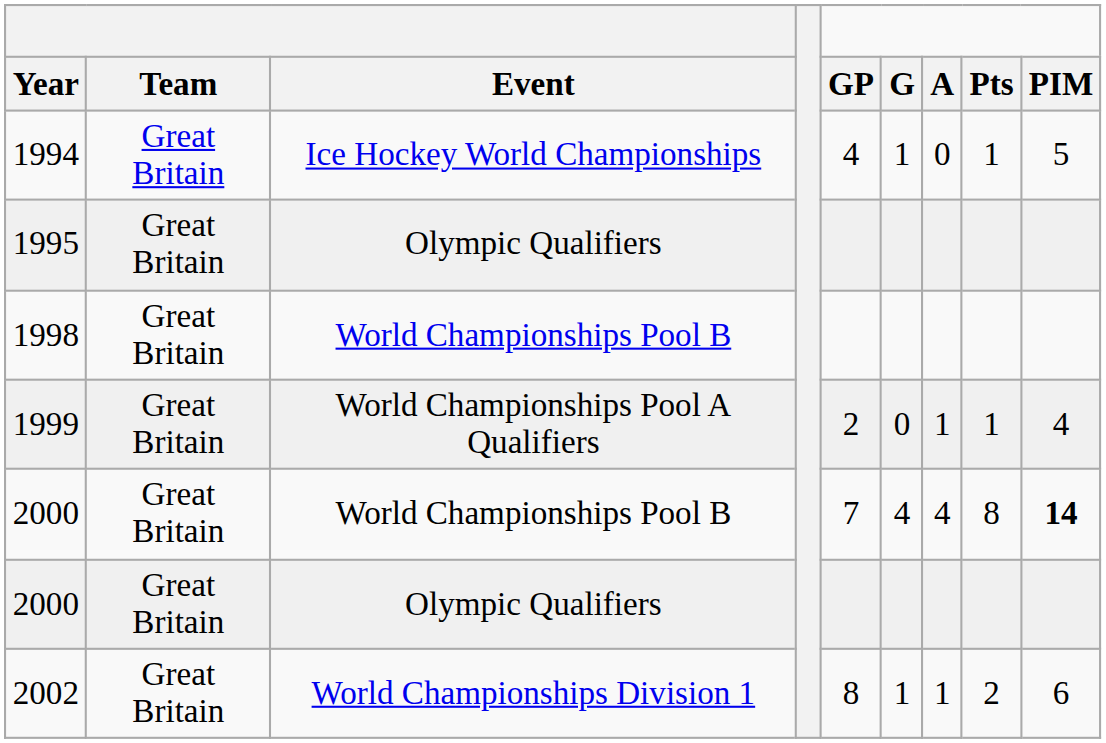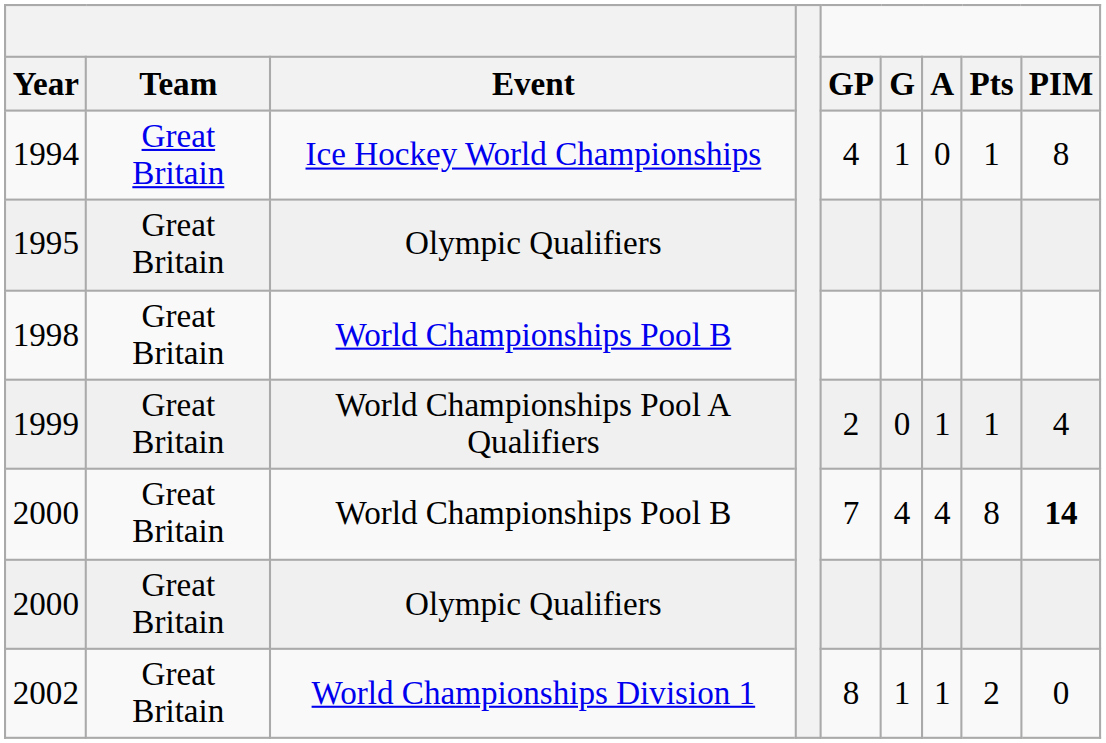1994 | PIM: 5 -> 8
2002 | PIM: 6 -> 0
